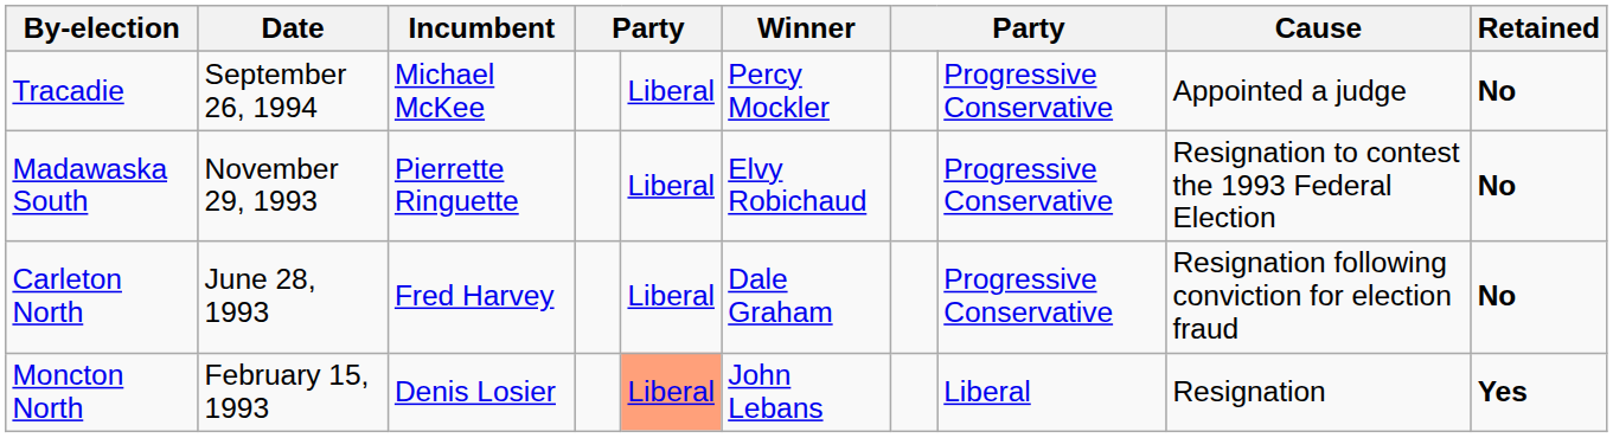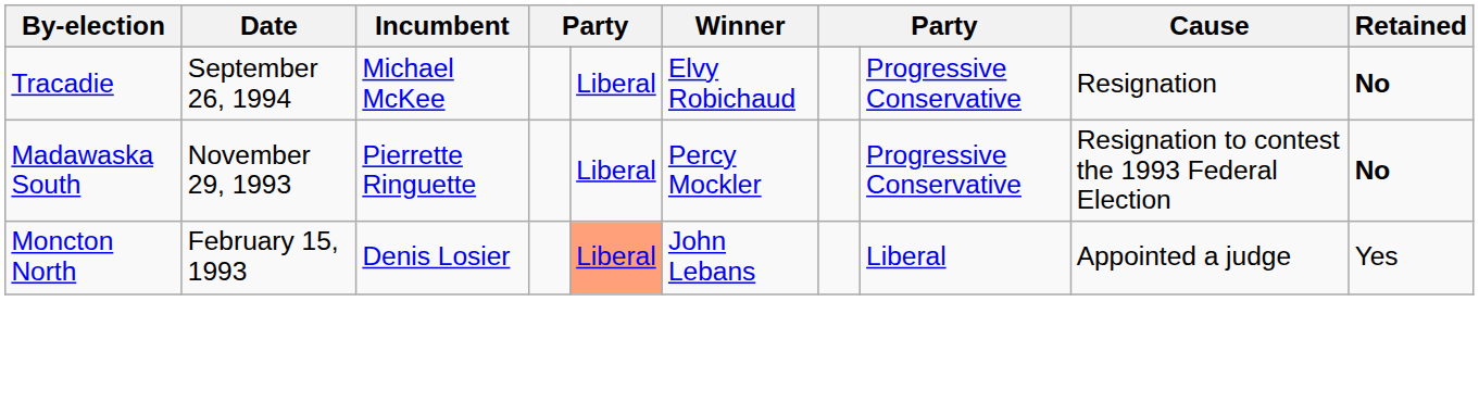Tracadie | Winner: Percy Mockler -> Elvy Robichaud
Tracadie | Cause: Appointed a judge -> Resignation
Madawaska South | Winner: Elvy Robichaud -> Percy Mockler
- row: Carleton North | June 28, 1993 | Fred Harvey | Liberal | Dale Graham | Progressive Conservative | Resignation following conviction for election fraud | No
Moncton North | Cause: Resignation -> Appointed a judge
Moncton North | Retained: bold -> normal
